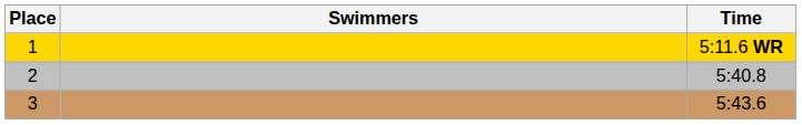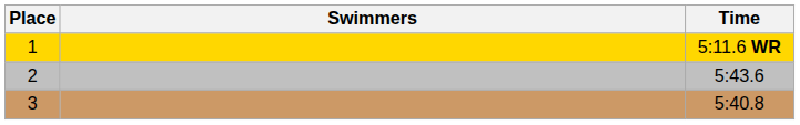2 | Time: 5:40.8 -> 5:43.6
3 | Time: 5:43.6 -> 5:40.8
